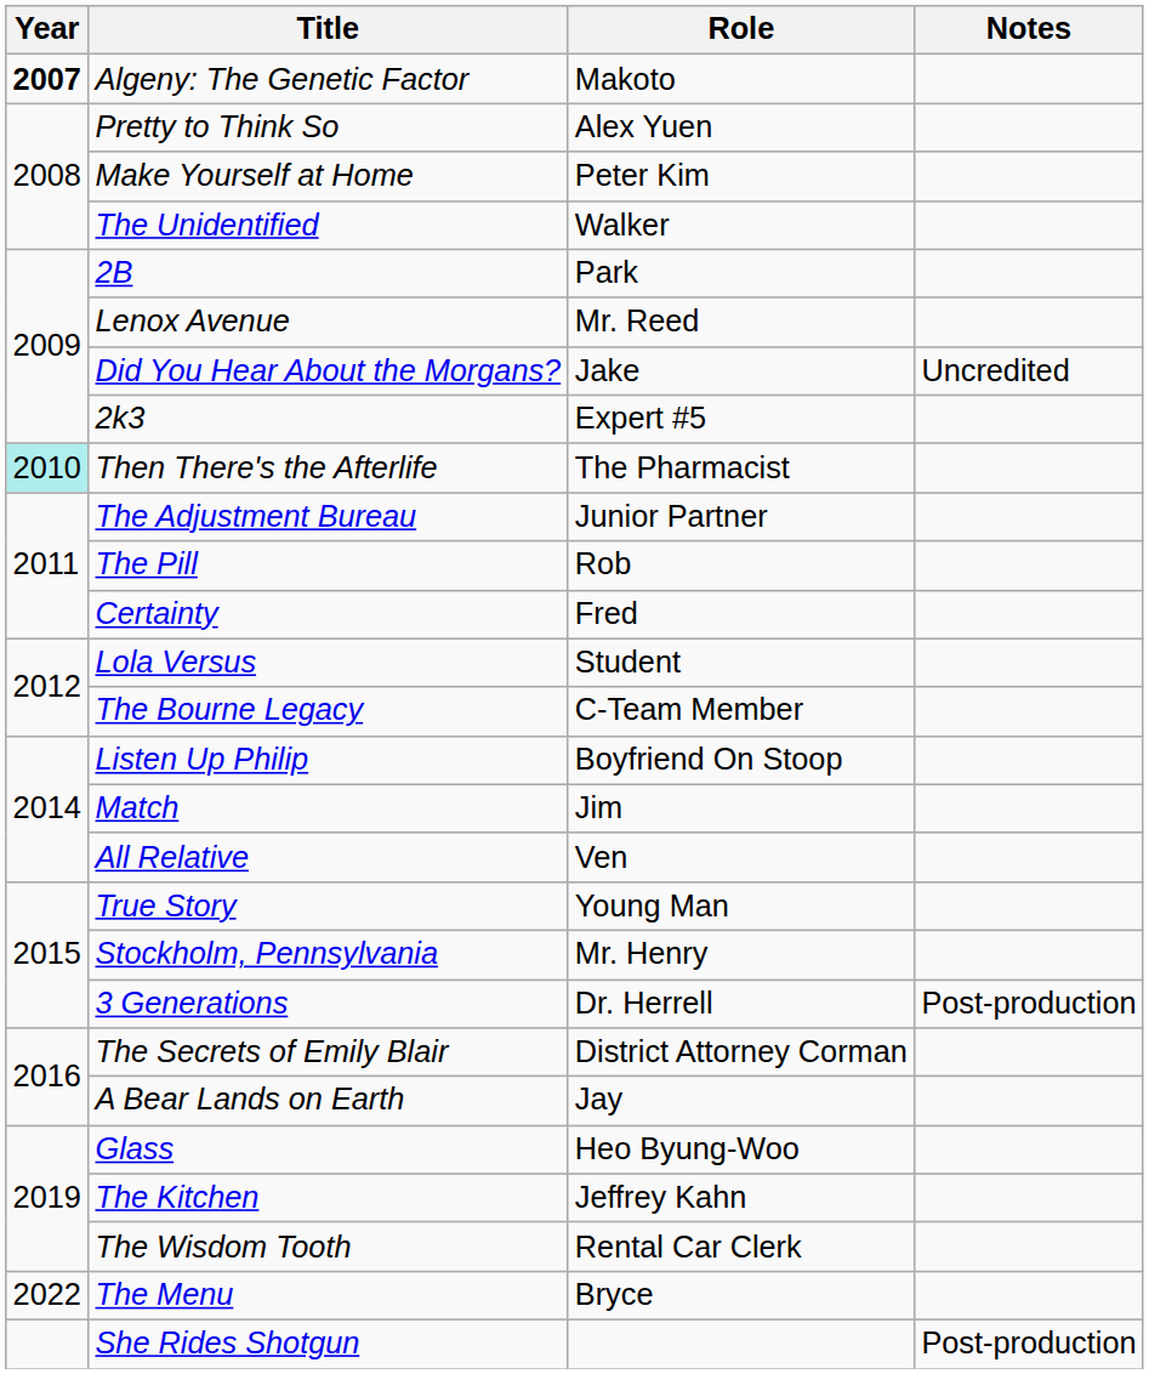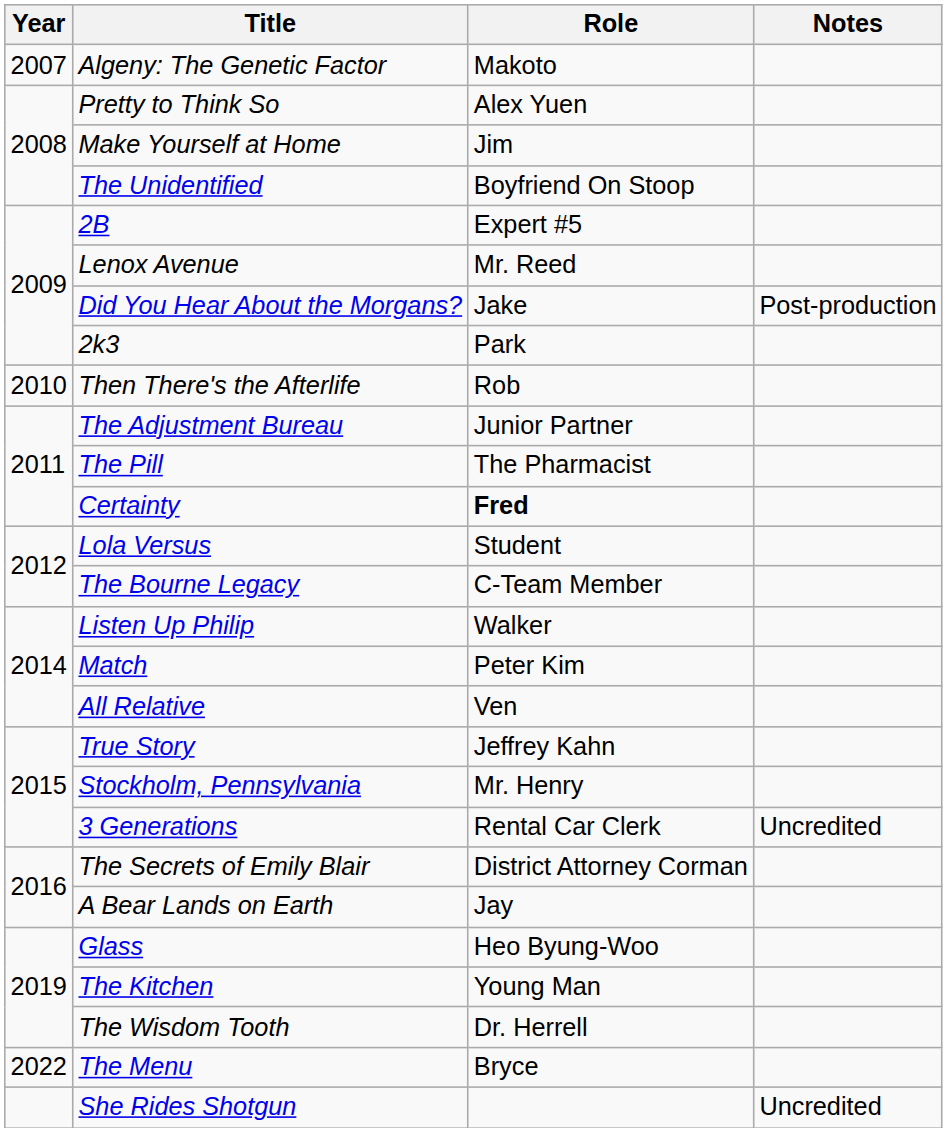Algeny: The Genetic Factor | Year: bold -> normal
Make Yourself at Home | Role: Peter Kim -> Jim
The Unidentified | Role: Walker -> Boyfriend On Stoop
2B | Role: Park -> Expert #5
Did You Hear About the Morgans? | Notes: Uncredited -> Post-production
2k3 | Role: Expert #5 -> Park
Then There's the Afterlife | Year: paleturquoise background -> no background
Then There's the Afterlife | Role: The Pharmacist -> Rob
The Pill | Role: Rob -> The Pharmacist
Certainty | Role: normal -> bold
Listen Up Philip | Role: Boyfriend On Stoop -> Walker
Match | Role: Jim -> Peter Kim
True Story | Role: Young Man -> Jeffrey Kahn
3 Generations | Role: Dr. Herrell -> Rental Car Clerk
3 Generations | Notes: Post-production -> Uncredited
The Kitchen | Role: Jeffrey Kahn -> Young Man
The Wisdom Tooth | Role: Rental Car Clerk -> Dr. Herrell
She Rides Shotgun | Notes: Post-production -> Uncredited
